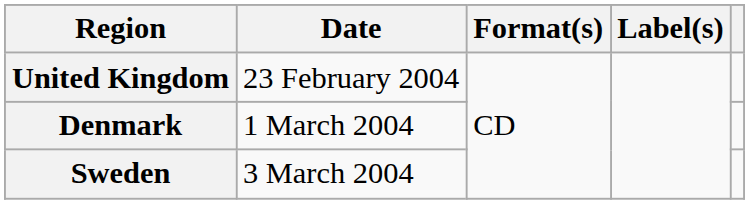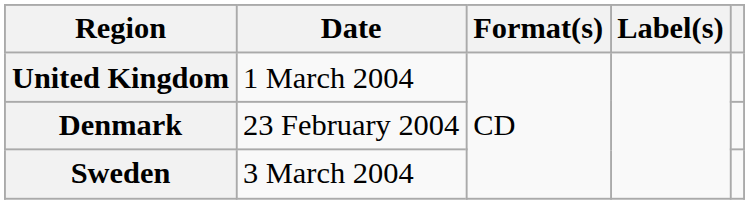United Kingdom | Date: 23 February 2004 -> 1 March 2004
Denmark | Date: 1 March 2004 -> 23 February 2004
